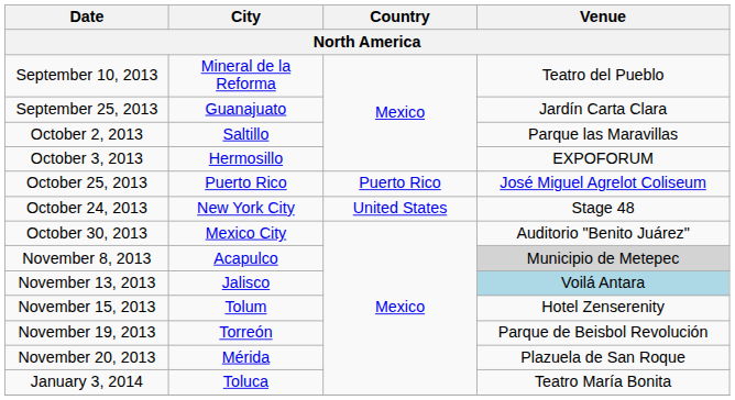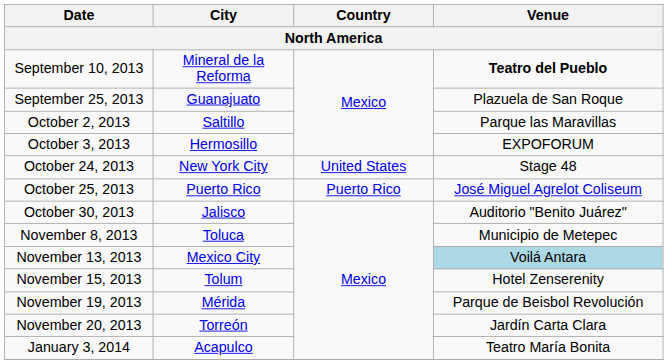September 10, 2013 | Venue: normal -> bold
September 25, 2013 | Venue: Jardín Carta Clara -> Plazuela de San Roque
rows swapped: October 24, 2013 <-> October 25, 2013
October 30, 2013 | City: Mexico City -> Jalisco
November 8, 2013 | City: Acapulco -> Toluca
November 8, 2013 | Venue: lightgrey background -> no background
November 13, 2013 | City: Jalisco -> Mexico City
November 19, 2013 | City: Torreón -> Mérida
November 20, 2013 | City: Mérida -> Torreón
November 20, 2013 | Venue: Plazuela de San Roque -> Jardín Carta Clara
January 3, 2014 | City: Toluca -> Acapulco
